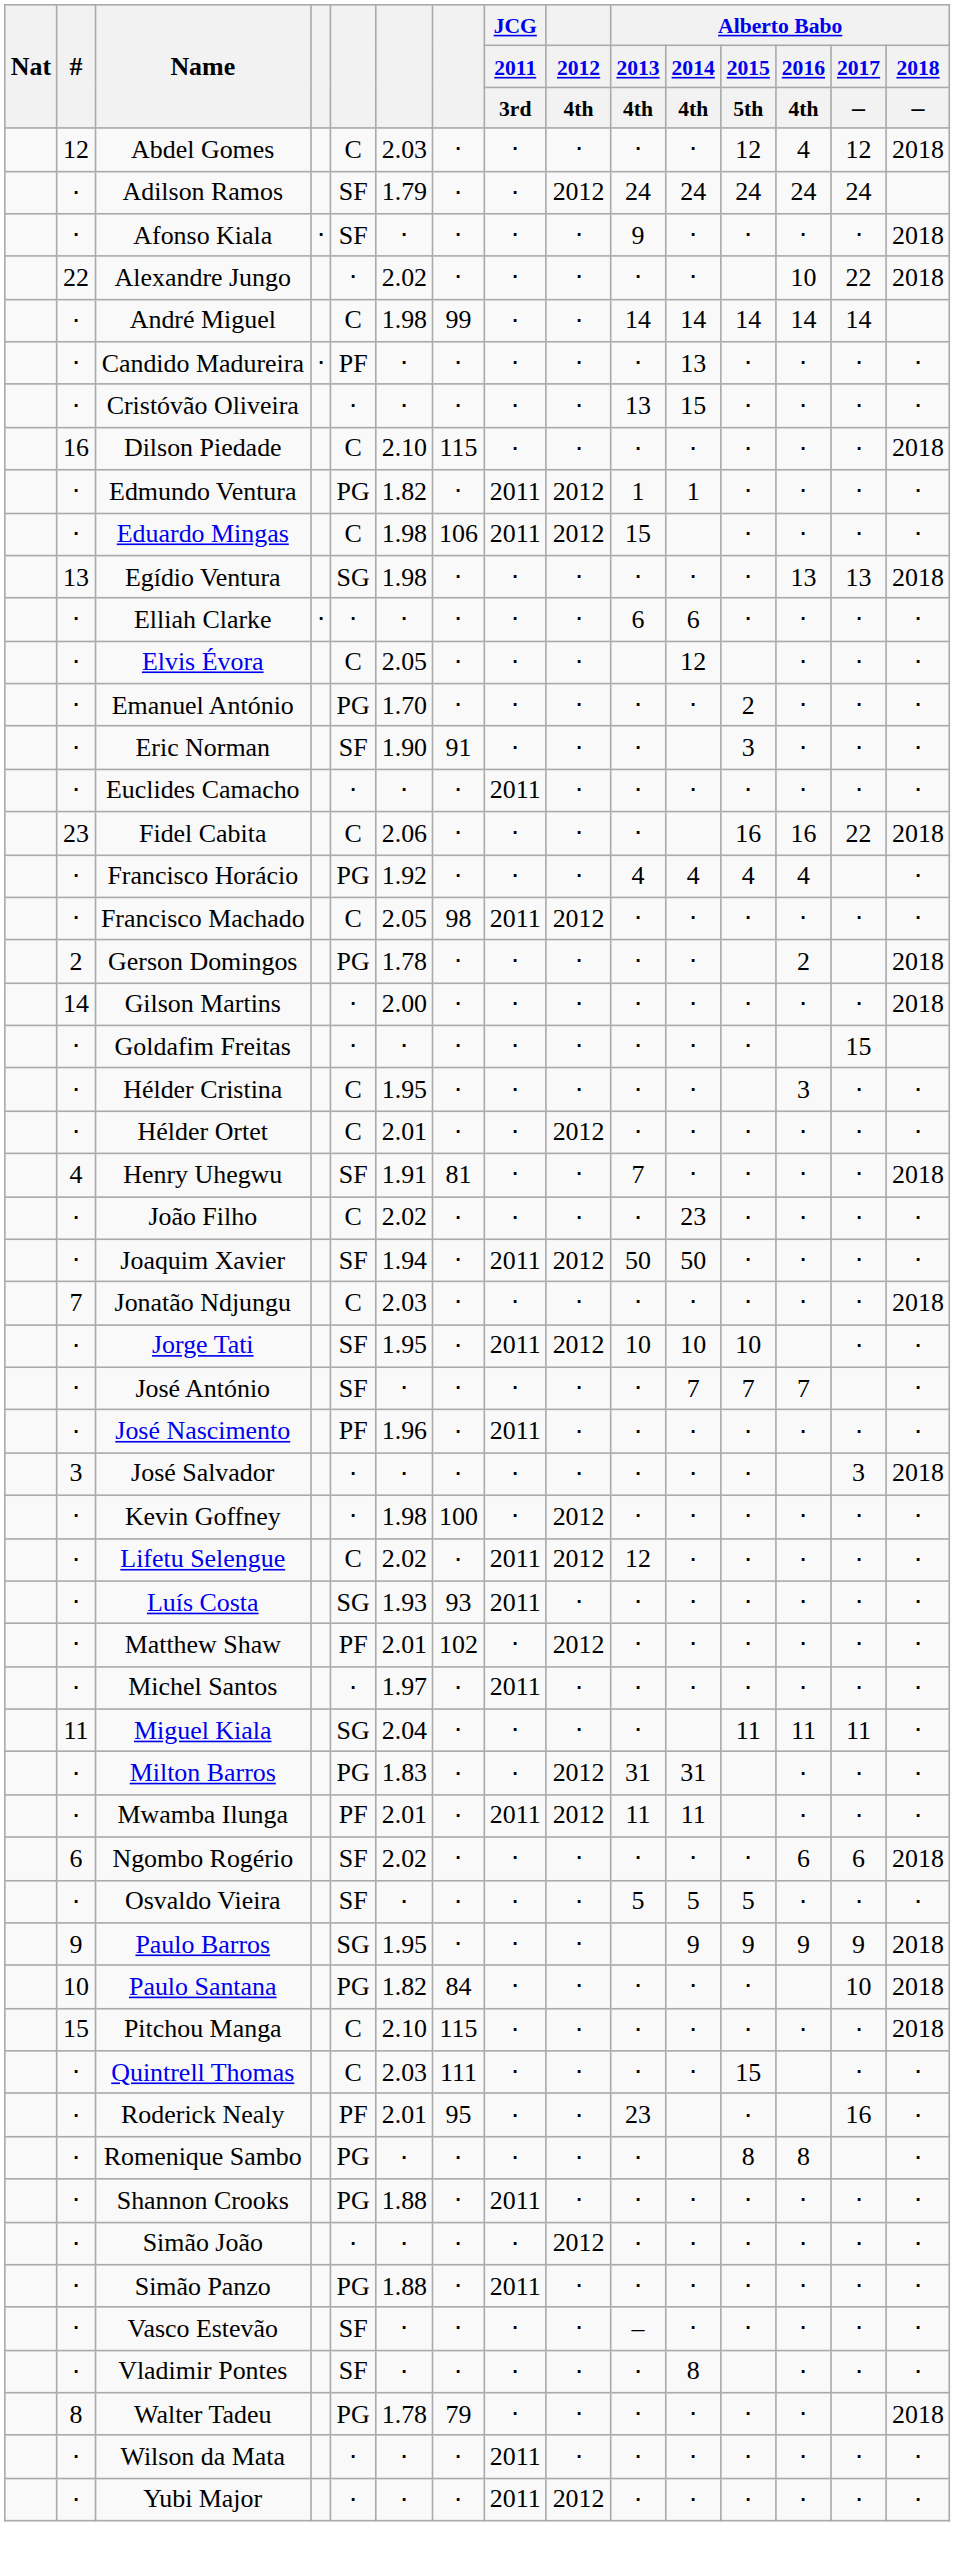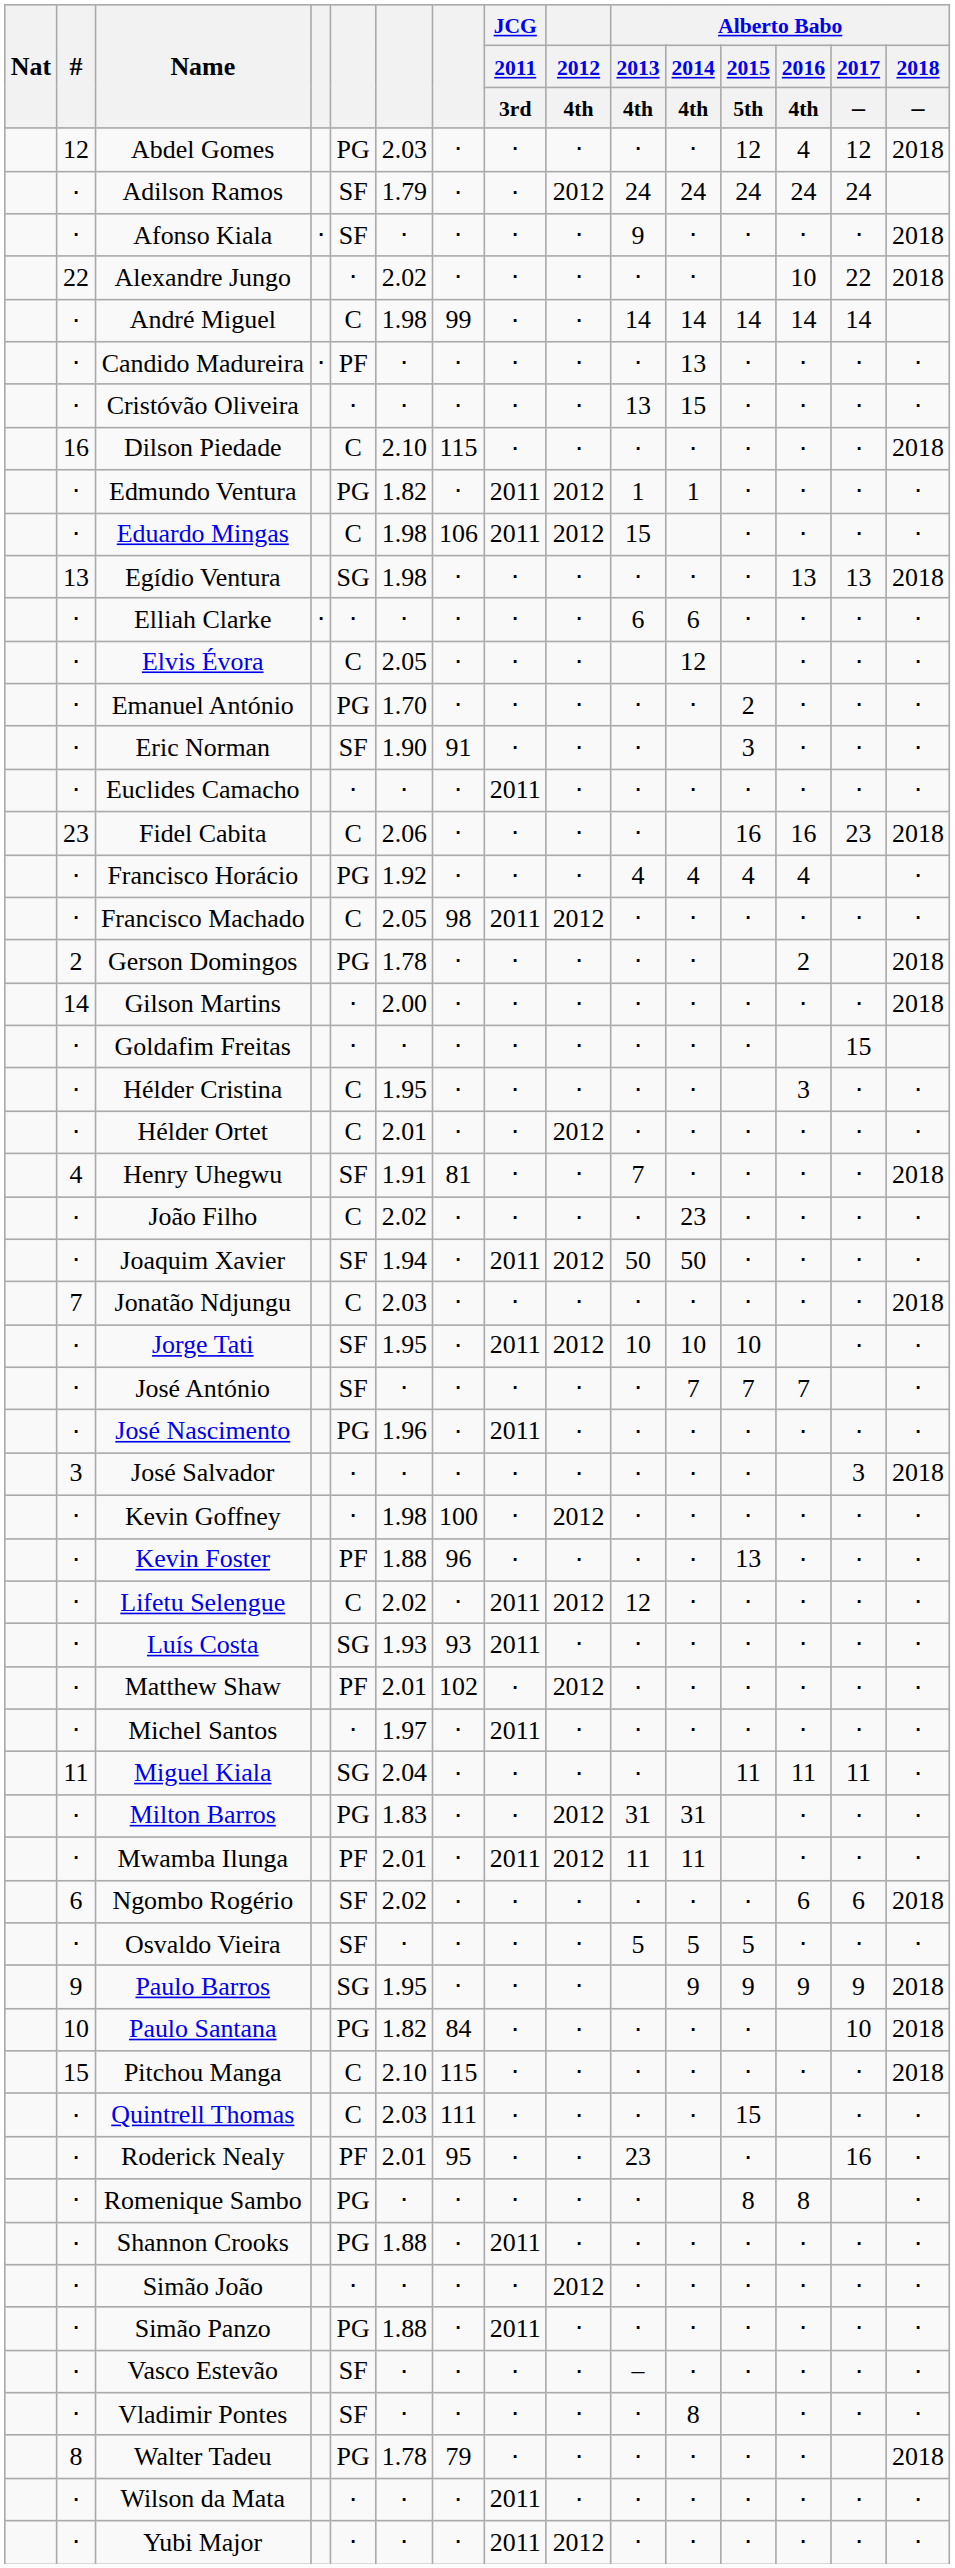Abdel Gomes | column 5: C -> PG
Fidel Cabita | Alberto Babo / 2017 / –: 22 -> 23
José Nascimento | column 5: PF -> PG
+ row: ⋅ | Kevin Foster | PF | 1.88 | 96 | ⋅ | ⋅ | ⋅ | ⋅ | 13 | ⋅ | ⋅ | ⋅
